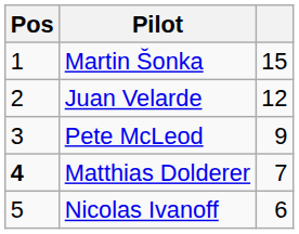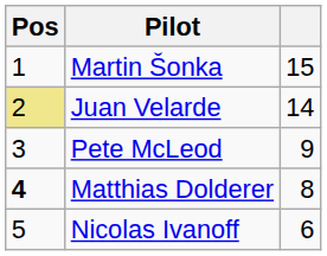Juan Velarde | Pos: no background -> khaki background
Juan Velarde | column 3: 12 -> 14
Matthias Dolderer | column 3: 7 -> 8
